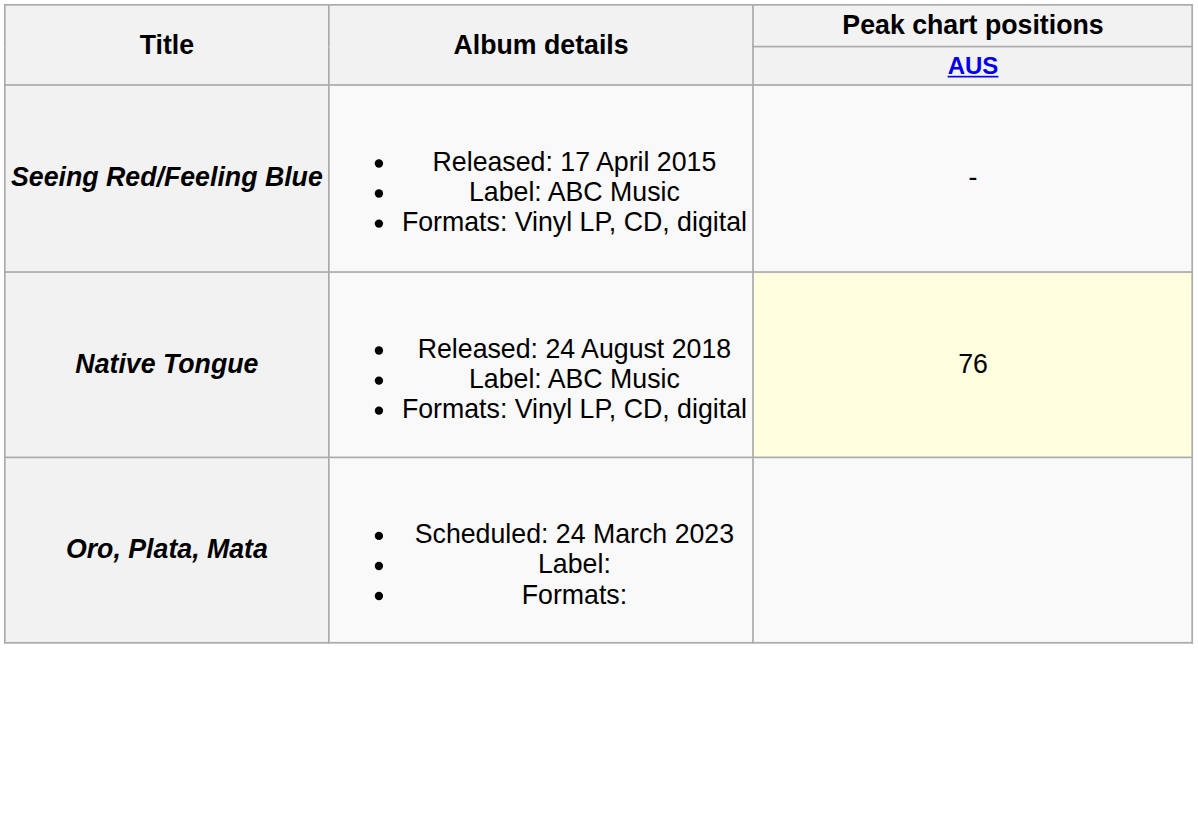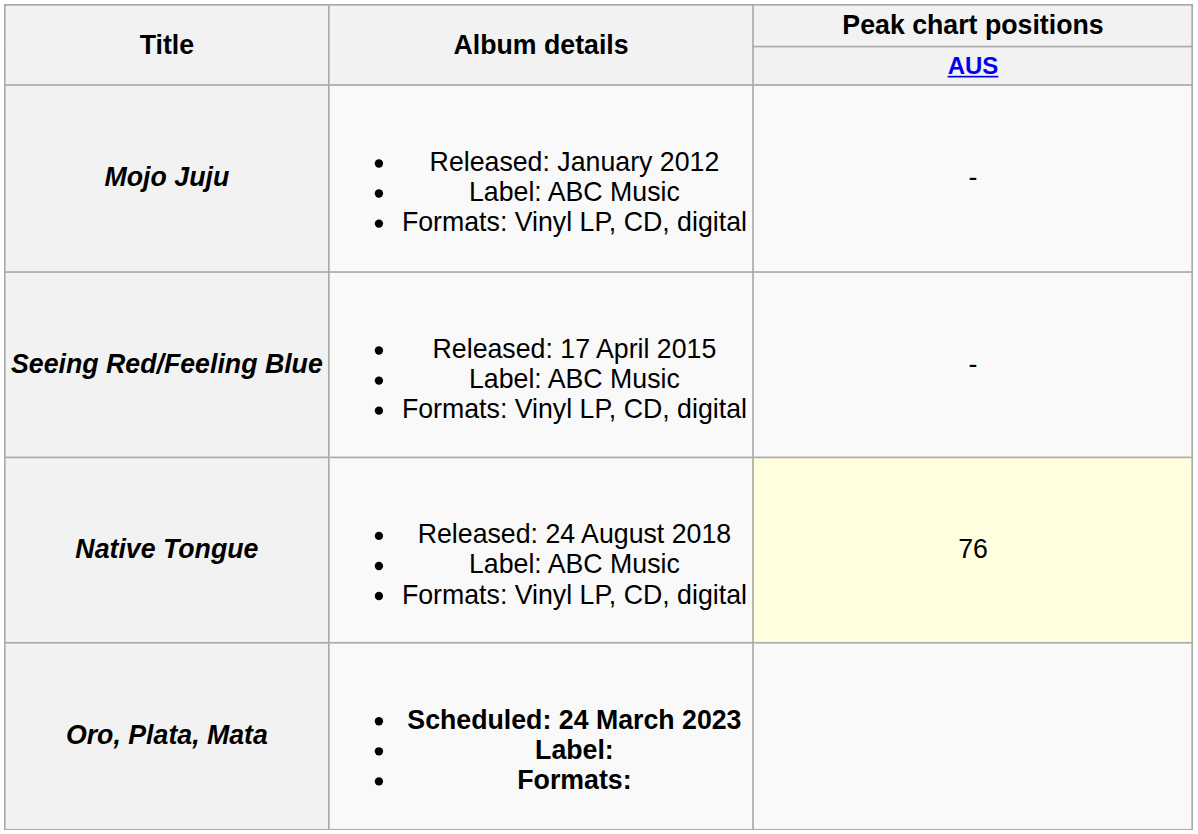+ row: Mojo Juju | Released: January 2012 Label: ABC Music Formats: Vinyl LP, CD, digital | -
Oro, Plata, Mata | Album details: normal -> bold
